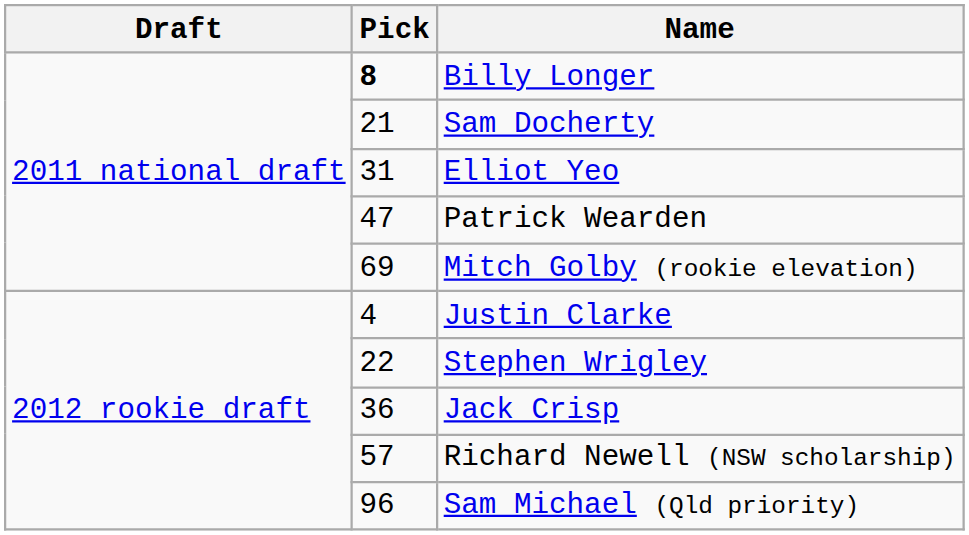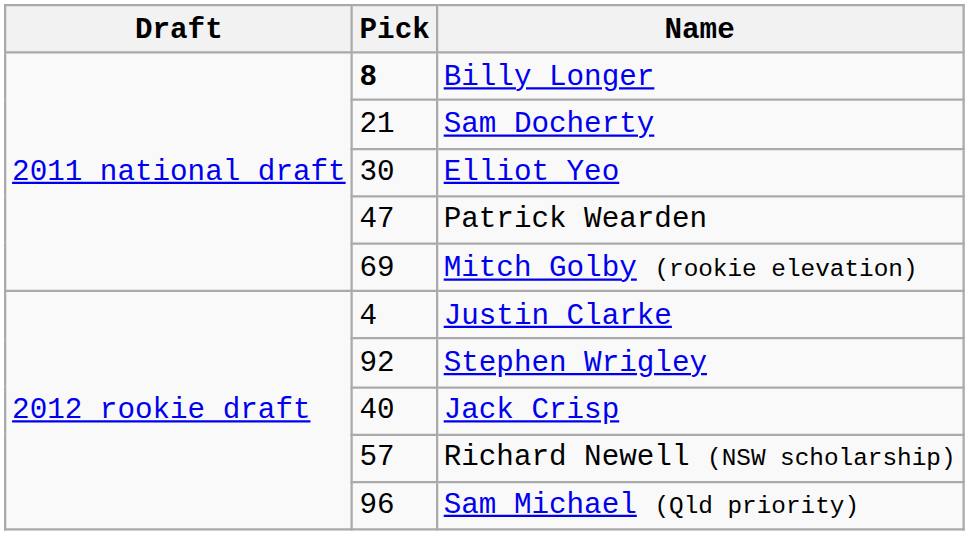Elliot Yeo | Pick: 31 -> 30
Stephen Wrigley | Pick: 22 -> 92
Jack Crisp | Pick: 36 -> 40
